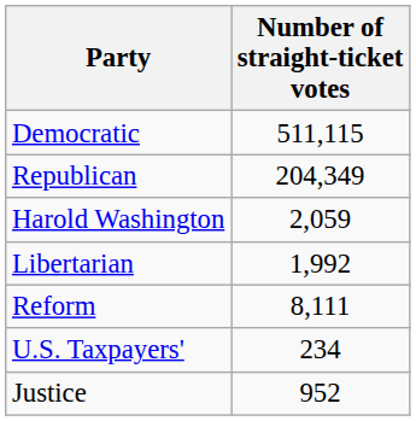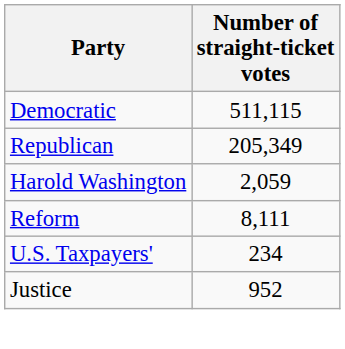Republican | Number of straight-ticket votes: 204,349 -> 205,349
- row: Libertarian | 1,992
